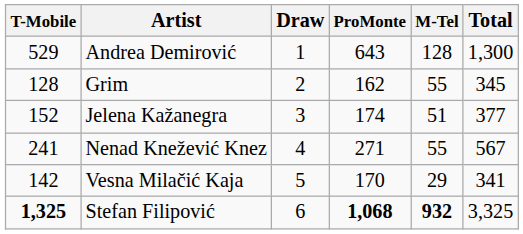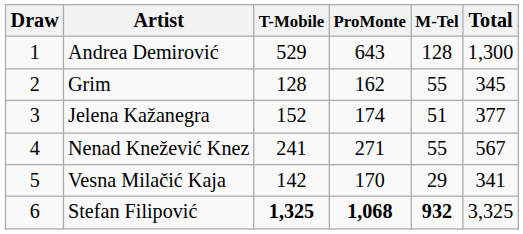columns swapped: Draw <-> T-Mobile
